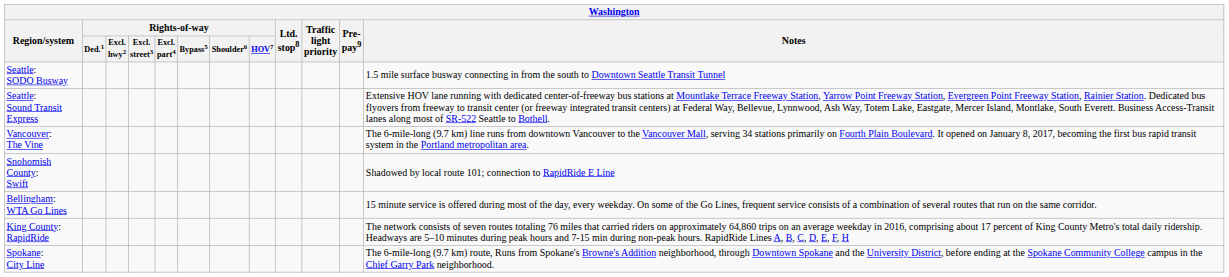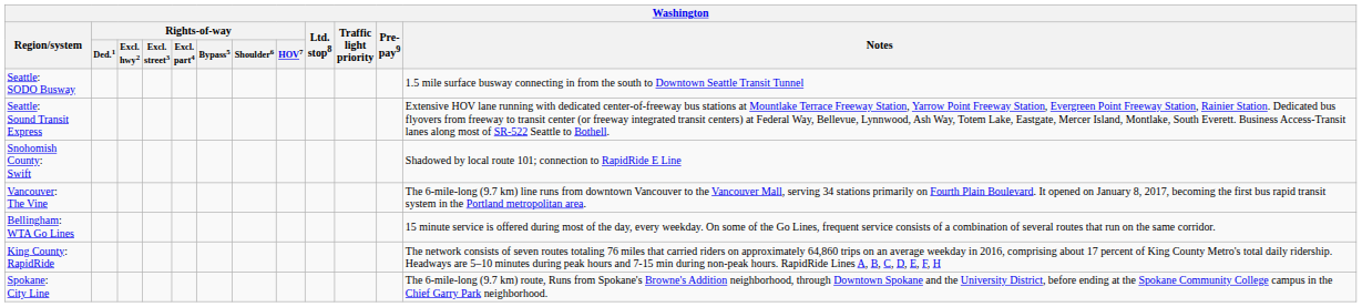rows swapped: Snohomish County: Swift <-> Vancouver: The Vine
